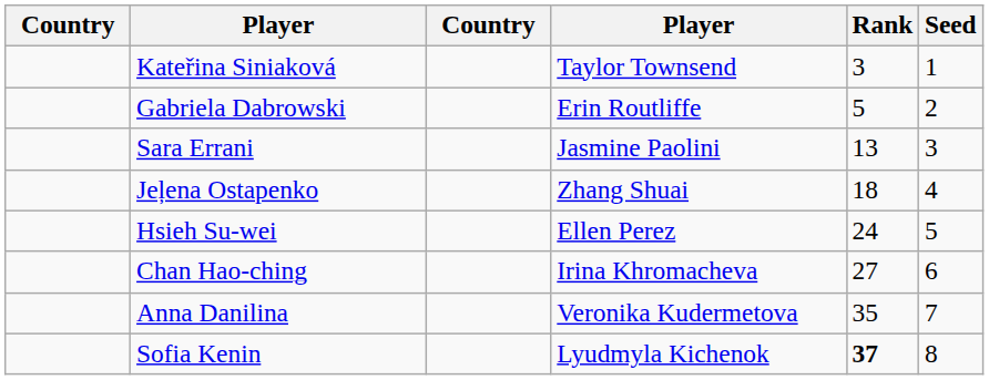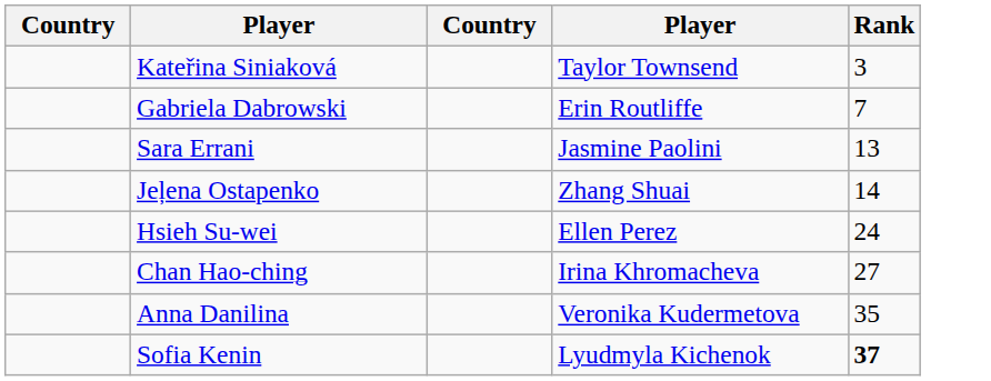- column: Seed | 1 | 2 | 3 | 4 | 5 | 6 | 7 | 8
Gabriela Dabrowski | Rank: 5 -> 7
Jeļena Ostapenko | Rank: 18 -> 14
